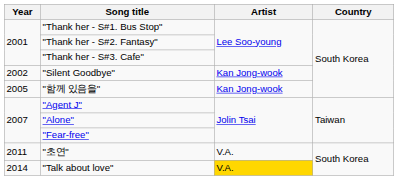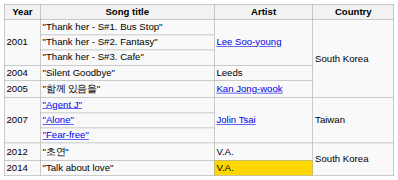"Silent Goodbye" | Year: 2002 -> 2004
"Silent Goodbye" | Artist: Kan Jong-wook -> Leeds
"초연" | Year: 2011 -> 2012
